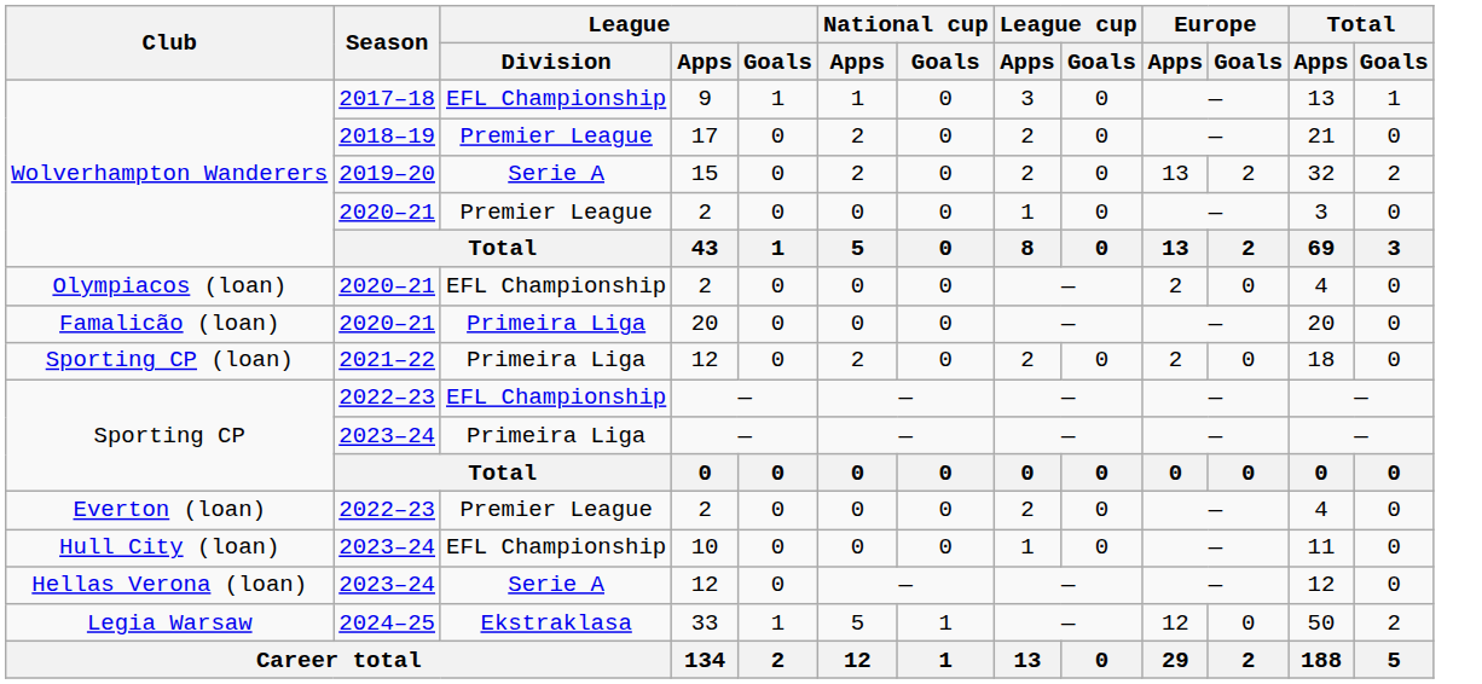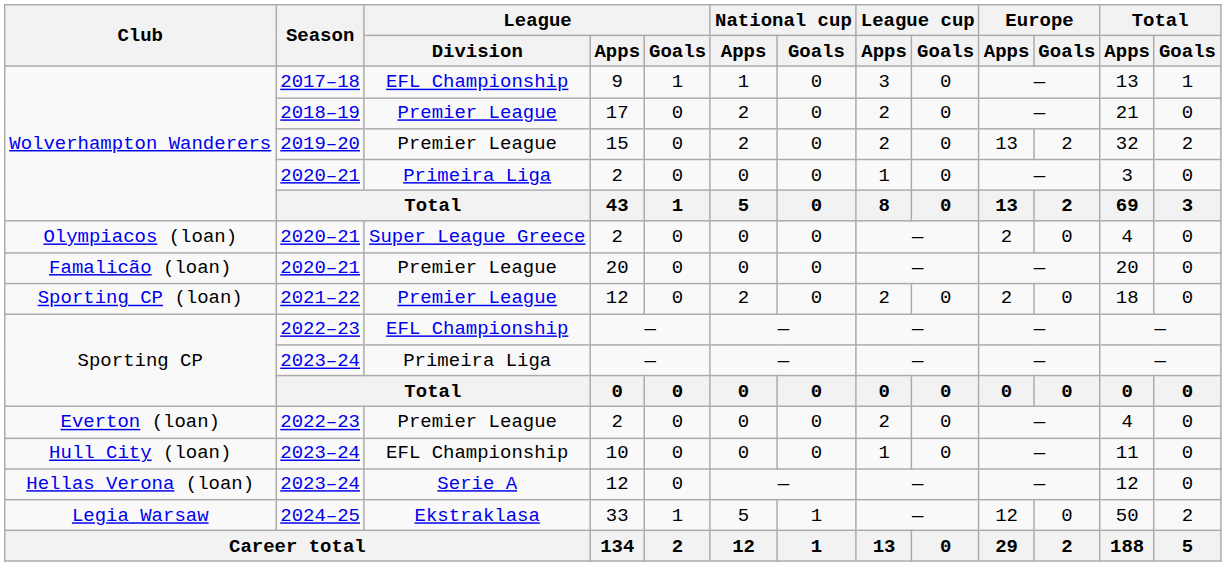Wolverhampton Wanderers / 2019–20 | League / Division: Serie A -> Premier League
Wolverhampton Wanderers / 2020–21 | League / Division: Premier League -> Primeira Liga
Olympiacos (loan) | League / Division: EFL Championship -> Super League Greece
Famalicão (loan) | League / Division: Primeira Liga -> Premier League
Sporting CP (loan) | League / Division: Primeira Liga -> Premier League
